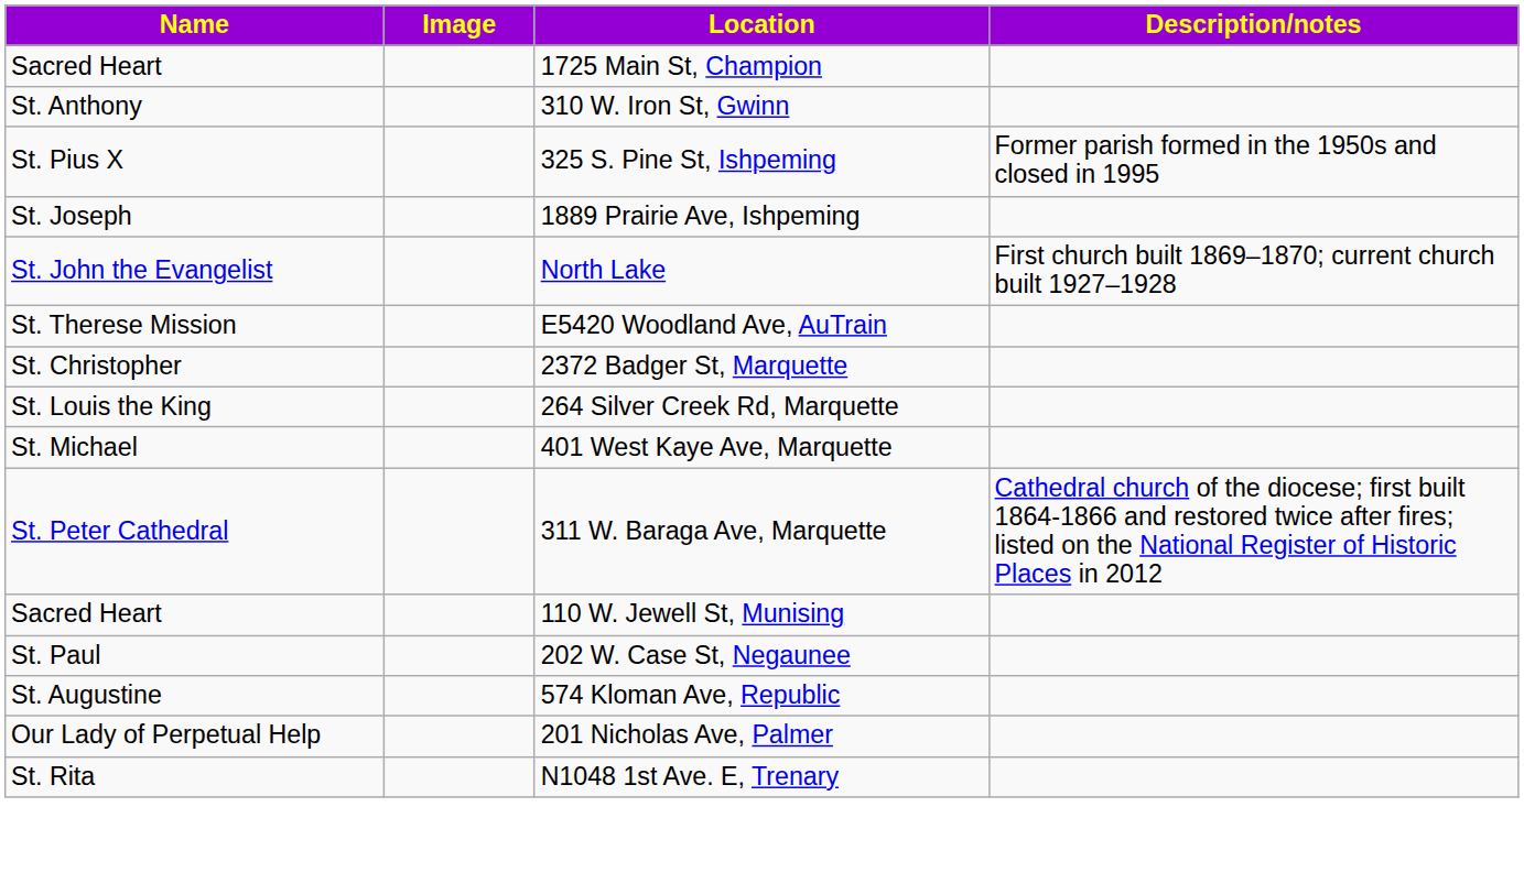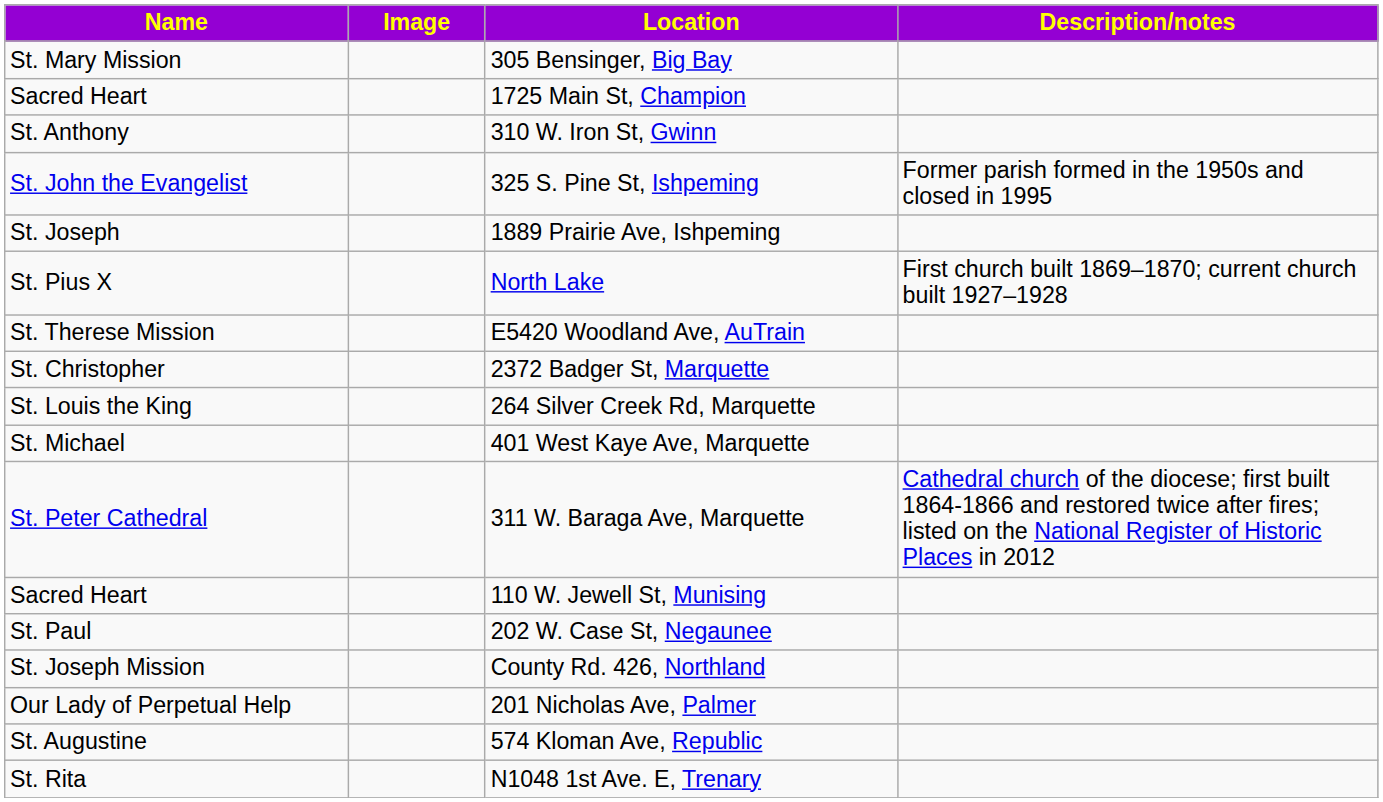+ row: St. Mary Mission | 305 Bensinger, Big Bay
325 S. Pine St, Ishpeming | Name: St. Pius X -> St. John the Evangelist
North Lake | Name: St. John the Evangelist -> St. Pius X
+ row: St. Joseph Mission | County Rd. 426, Northland
rows swapped: 201 Nicholas Ave, Palmer <-> 574 Kloman Ave, Republic
